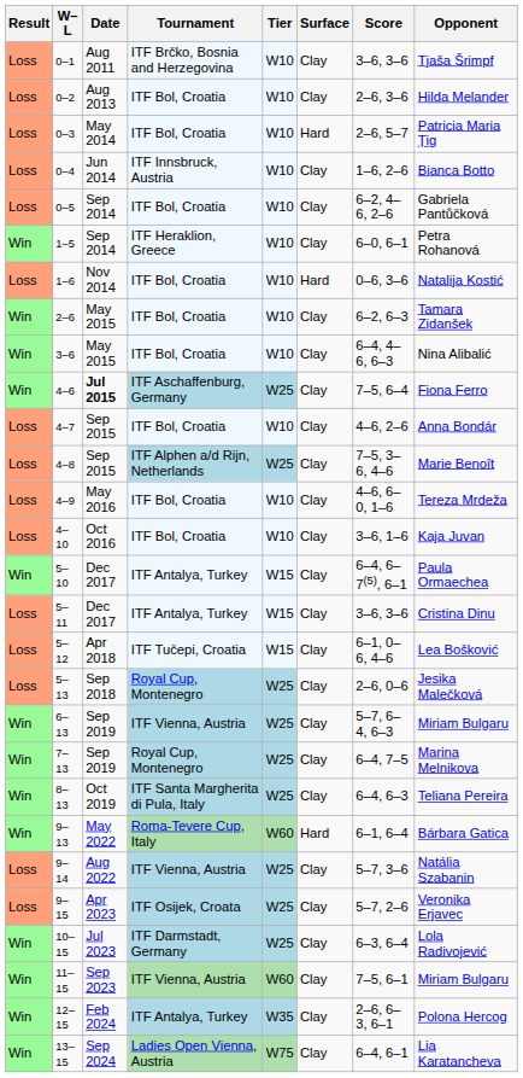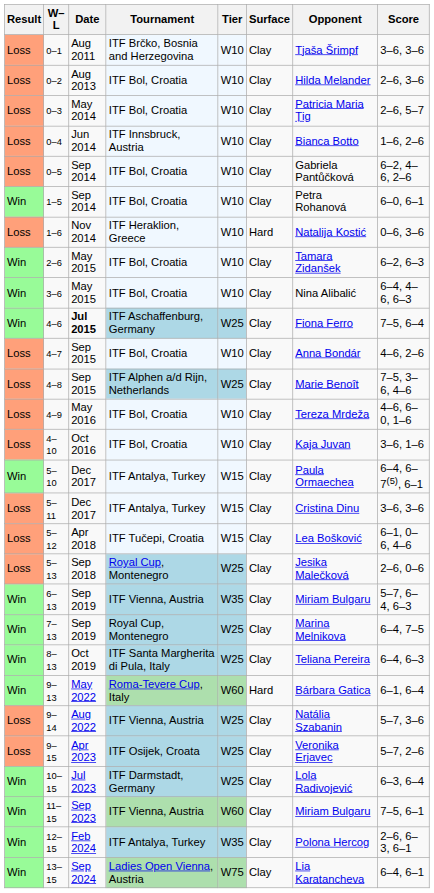columns swapped: Opponent <-> Score
0–3 | Surface: Hard -> Clay
1–5 | Tournament: ITF Heraklion, Greece -> ITF Bol, Croatia
1–6 | Tournament: ITF Bol, Croatia -> ITF Heraklion, Greece
6–13 | Tier: W25 -> W35
